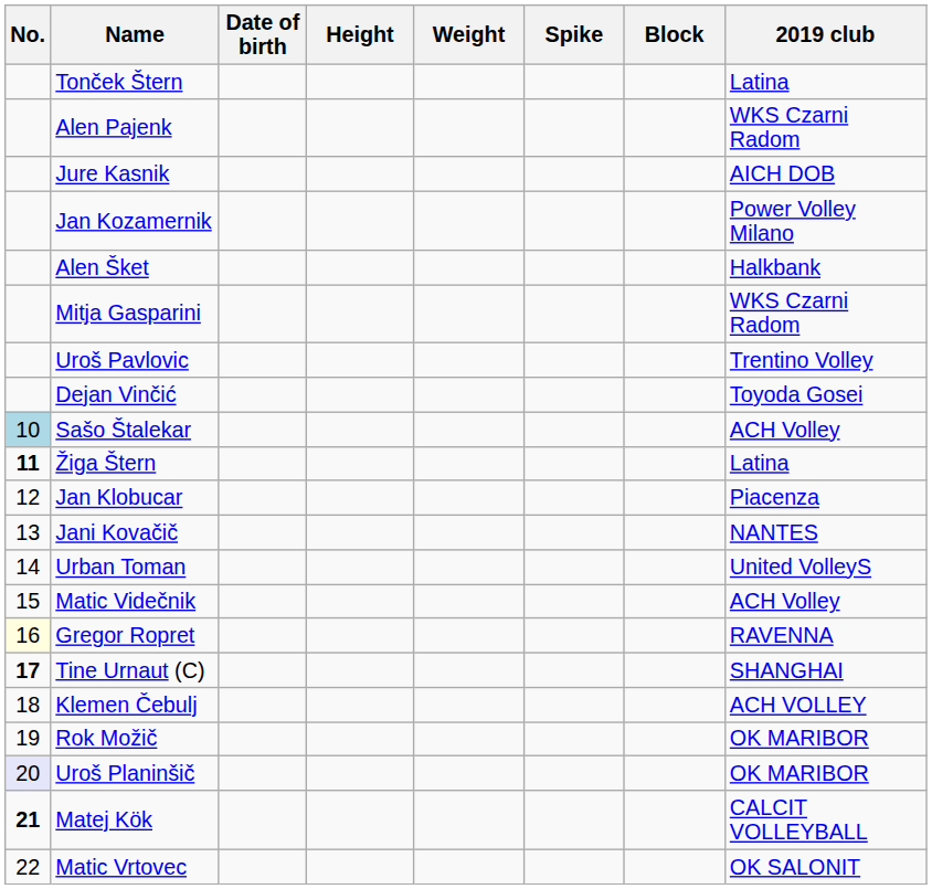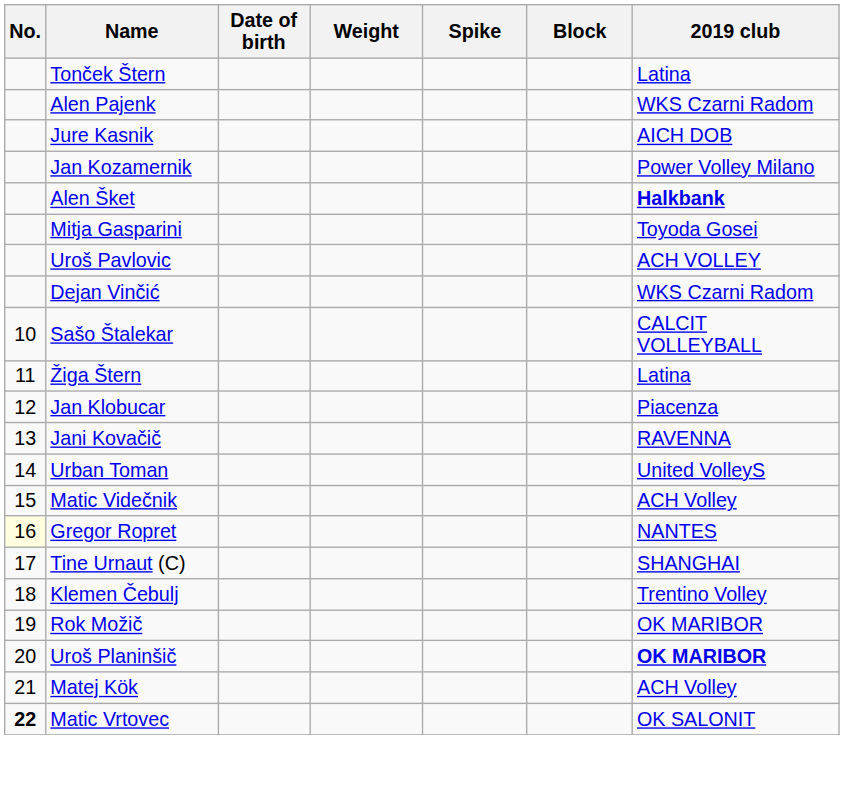- column: Height
Alen Šket | 2019 club: normal -> bold
Mitja Gasparini | 2019 club: WKS Czarni Radom -> Toyoda Gosei
Uroš Pavlovic | 2019 club: Trentino Volley -> ACH VOLLEY
Dejan Vinčić | 2019 club: Toyoda Gosei -> WKS Czarni Radom
Sašo Štalekar | No.: lightblue background -> no background
Sašo Štalekar | 2019 club: ACH Volley -> CALCIT VOLLEYBALL
Žiga Štern | No.: bold -> normal
Jani Kovačič | 2019 club: NANTES -> RAVENNA
Gregor Ropret | 2019 club: RAVENNA -> NANTES
Tine Urnaut (C) | No.: bold -> normal
Klemen Čebulj | 2019 club: ACH VOLLEY -> Trentino Volley
Uroš Planinšič | No.: lavender background -> no background
Uroš Planinšič | 2019 club: normal -> bold
Matej Kök | No.: bold -> normal
Matej Kök | 2019 club: CALCIT VOLLEYBALL -> ACH Volley
Matic Vrtovec | No.: normal -> bold
